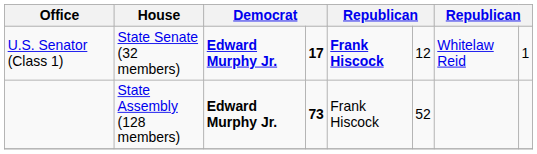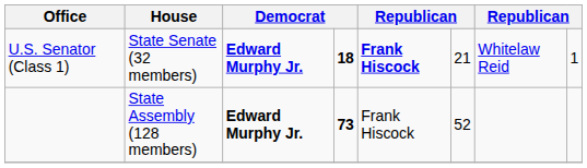U.S. Senator (Class 1) | column 4: 17 -> 18
U.S. Senator (Class 1) | column 6: 12 -> 21
